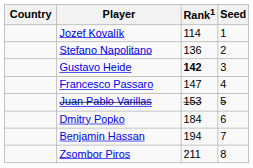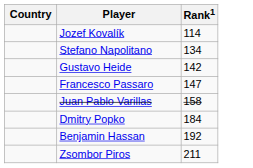- column: Seed | 1 | 2 | 3 | 4 | 5 | 6 | 7 | 8
Stefano Napolitano | Rank1: 136 -> 134
Gustavo Heide | Rank1: bold -> normal
Juan Pablo Varillas | Rank1: 153 -> 158
Benjamin Hassan | Rank1: 194 -> 192
